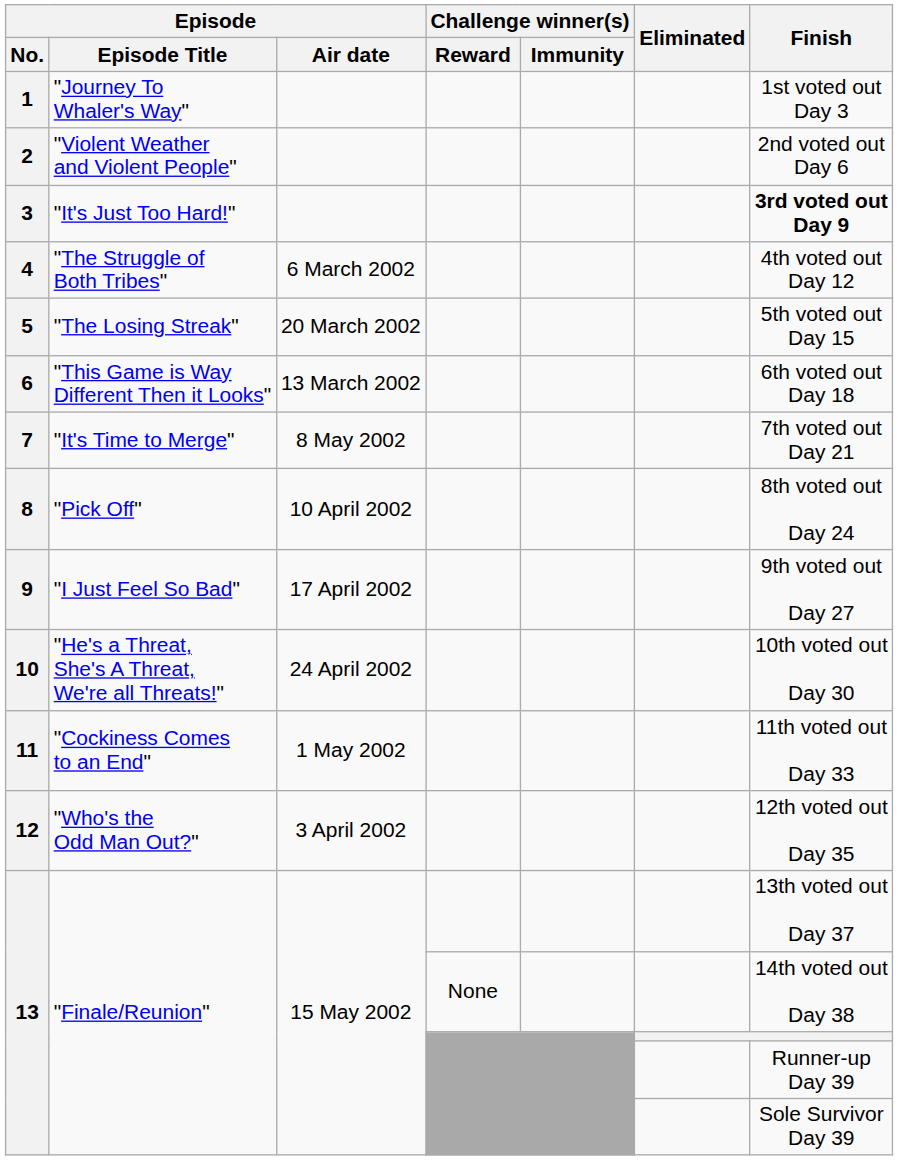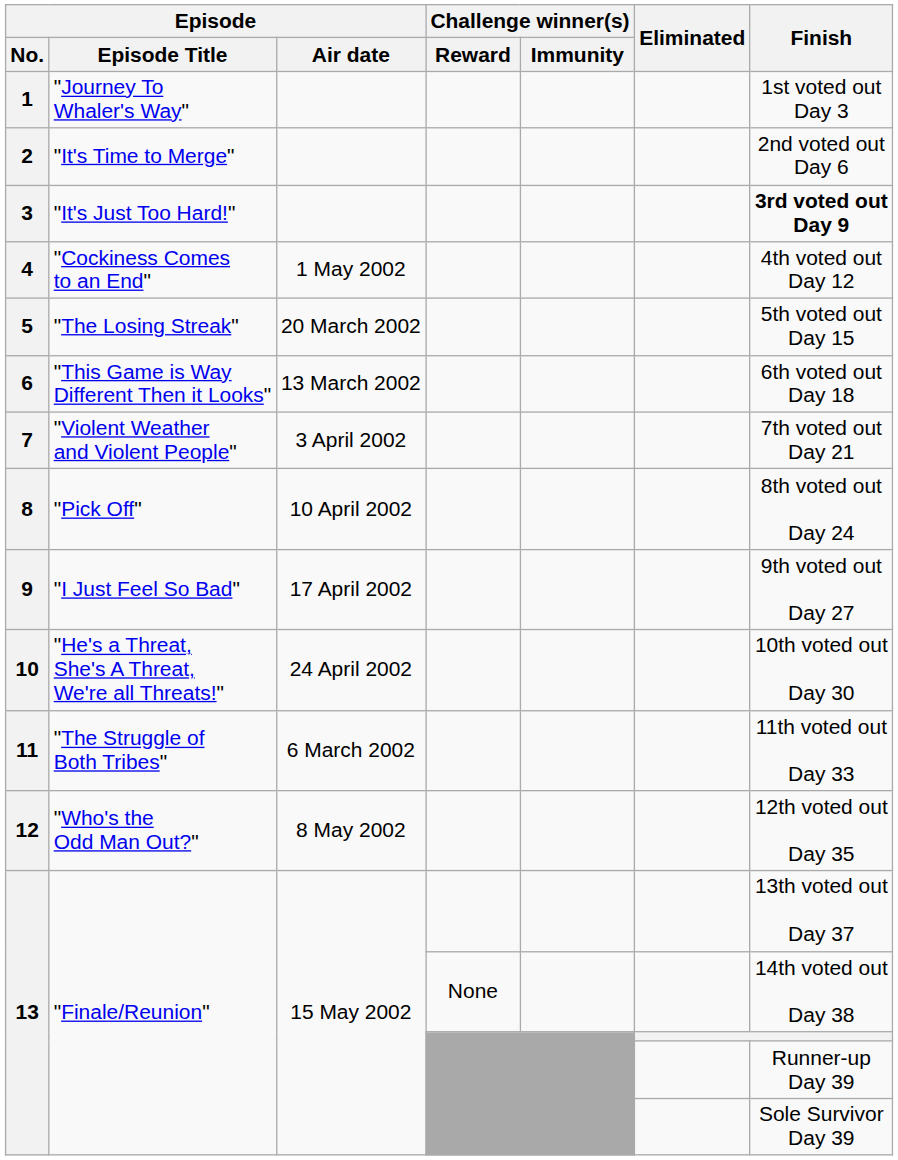2 | Episode / Episode Title: "Violent Weather and Violent People" -> "It's Time to Merge"
4 | Episode / Episode Title: "The Struggle of Both Tribes" -> "Cockiness Comes to an End"
4 | Episode / Air date: 6 March 2002 -> 1 May 2002
7 | Episode / Episode Title: "It's Time to Merge" -> "Violent Weather and Violent People"
7 | Episode / Air date: 8 May 2002 -> 3 April 2002
11 | Episode / Episode Title: "Cockiness Comes to an End" -> "The Struggle of Both Tribes"
11 | Episode / Air date: 1 May 2002 -> 6 March 2002
12 | Episode / Air date: 3 April 2002 -> 8 May 2002
